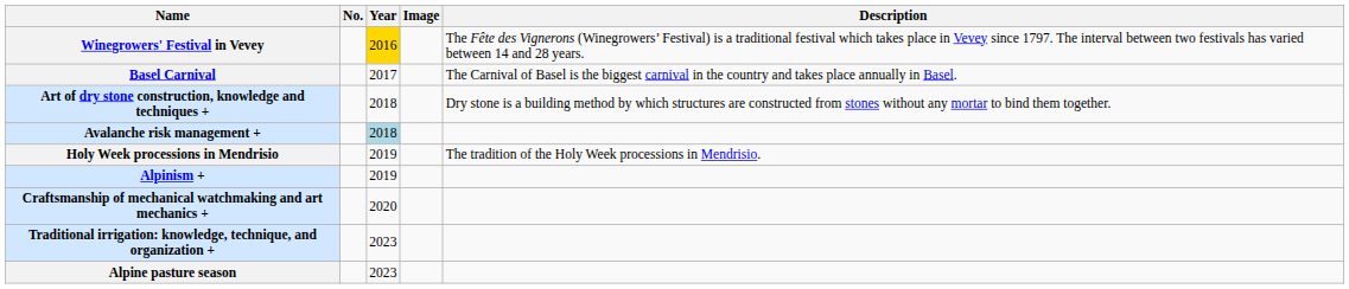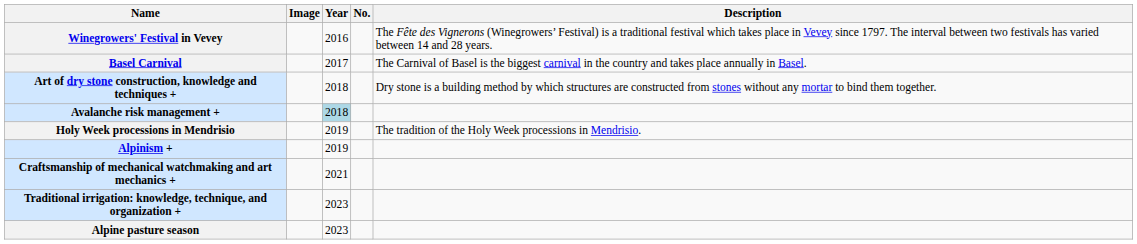columns swapped: Image <-> No.
Winegrowers' Festival in Vevey | Year: gold background -> no background
Craftsmanship of mechanical watchmaking and art mechanics + | Year: 2020 -> 2021
